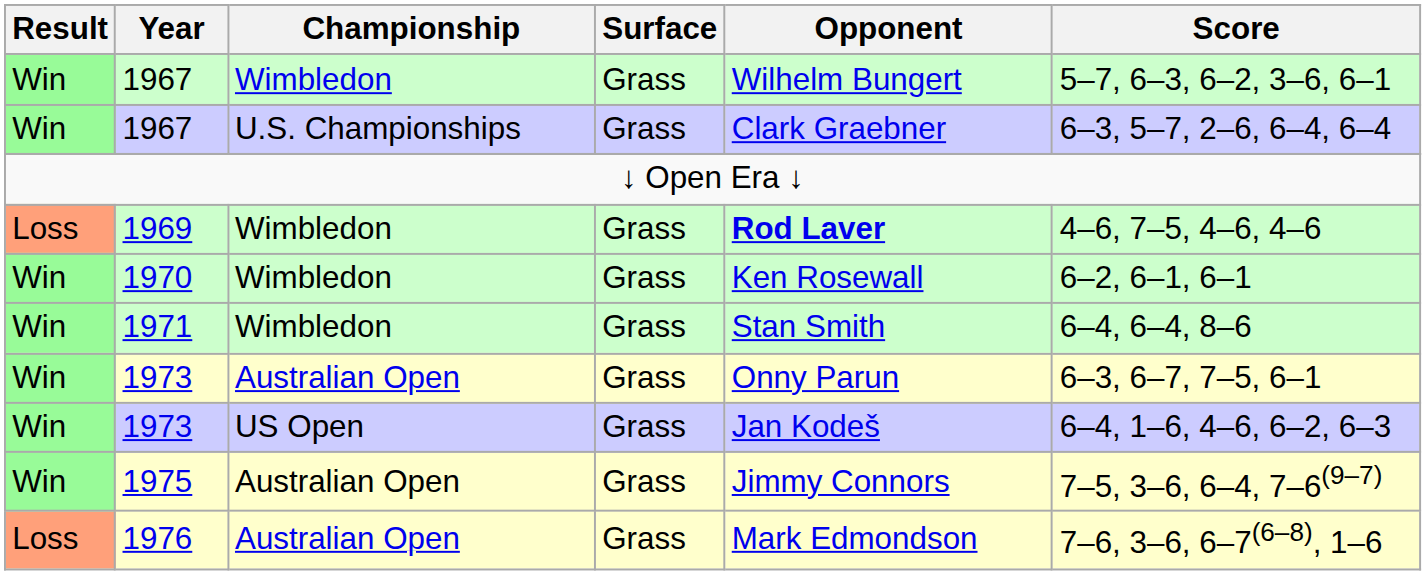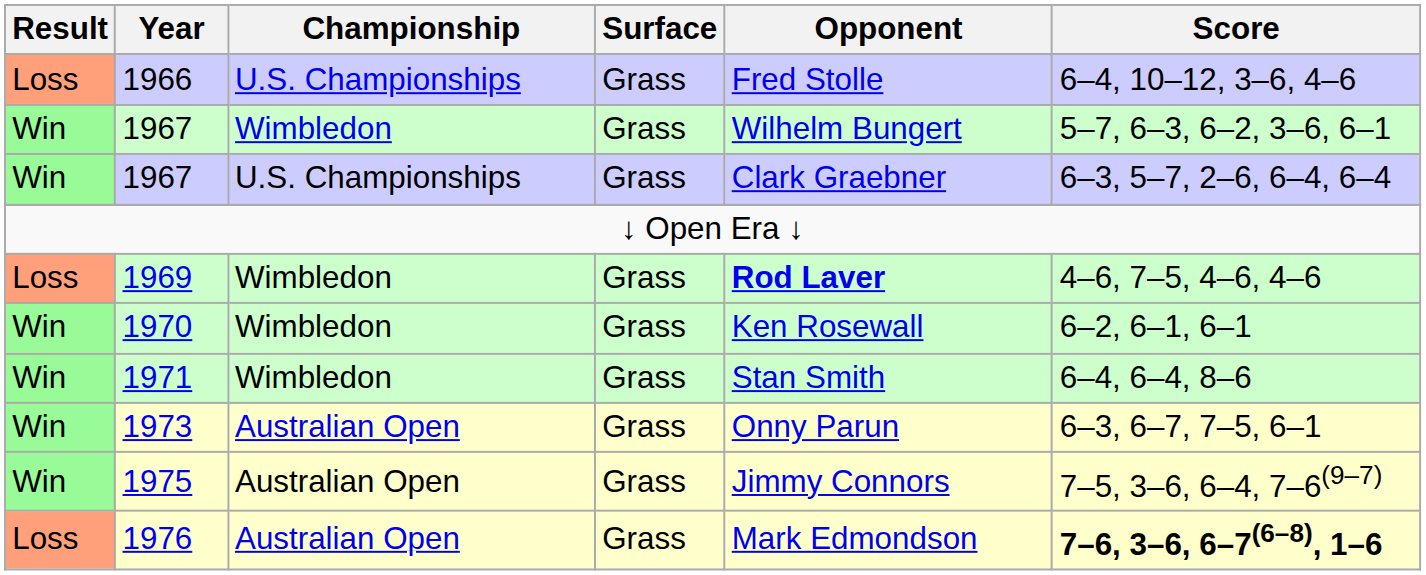+ row: Loss | 1966 | U.S. Championships | Grass | Fred Stolle | 6–4, 10–12, 3–6, 4–6
- row: Win | 1973 | US Open | Grass | Jan Kodeš | 6–4, 1–6, 4–6, 6–2, 6–3
1976 | Score: normal -> bold
